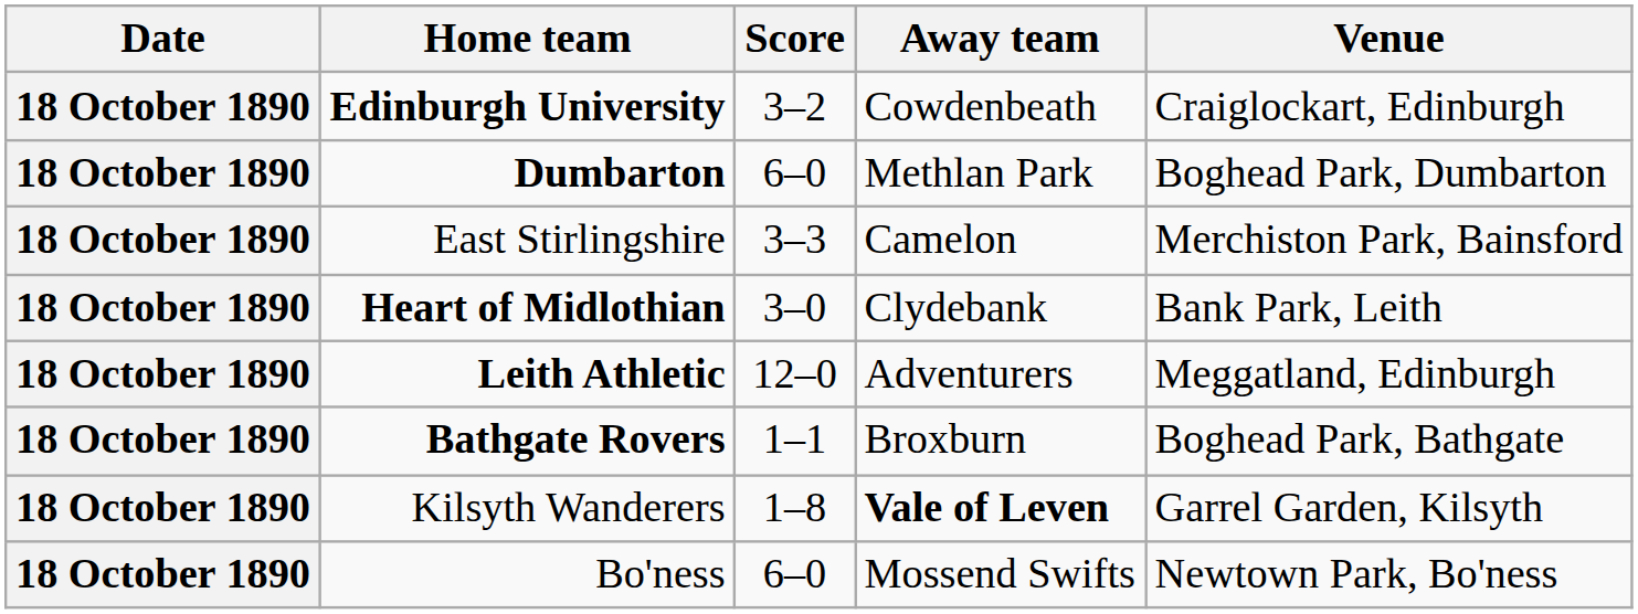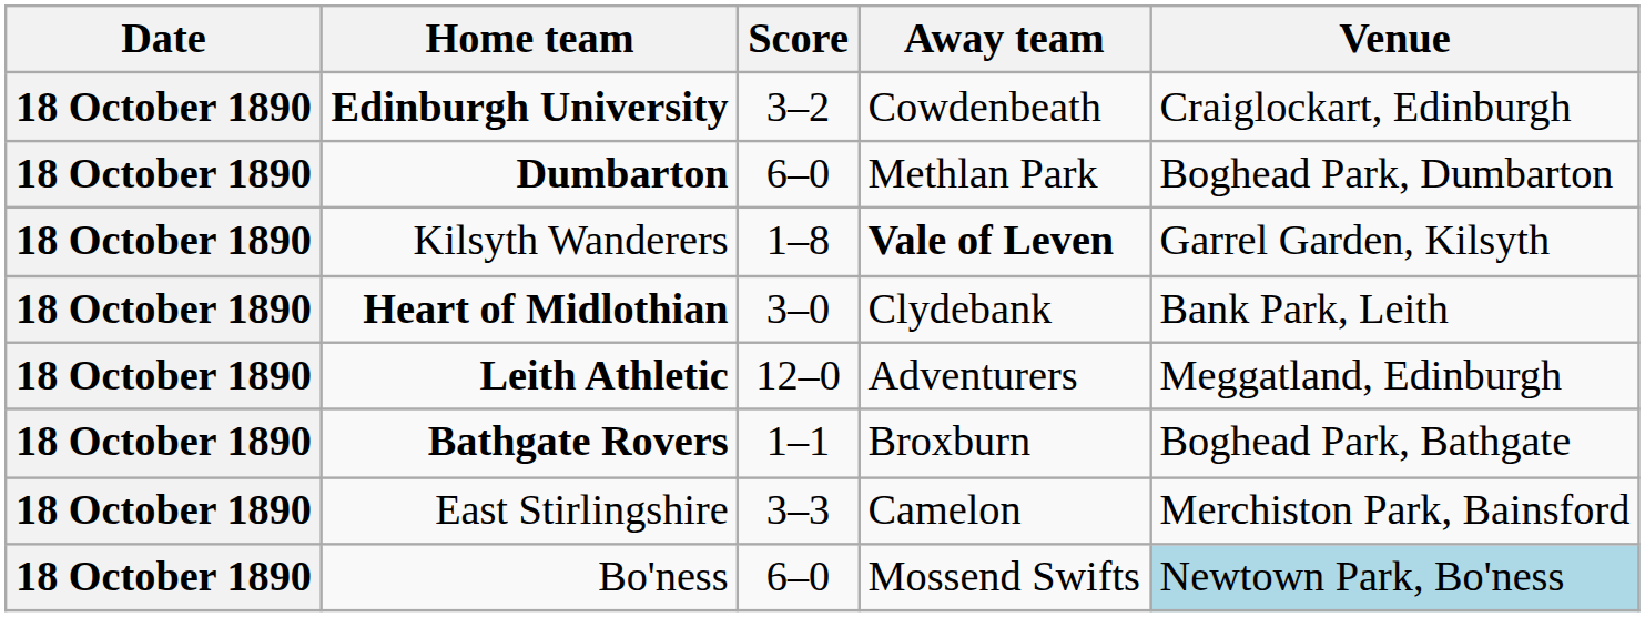rows swapped: Kilsyth Wanderers <-> East Stirlingshire
Bo'ness | Venue: no background -> lightblue background
